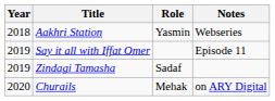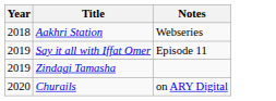- column: Role | Yasmin | Sadaf | Mehak
